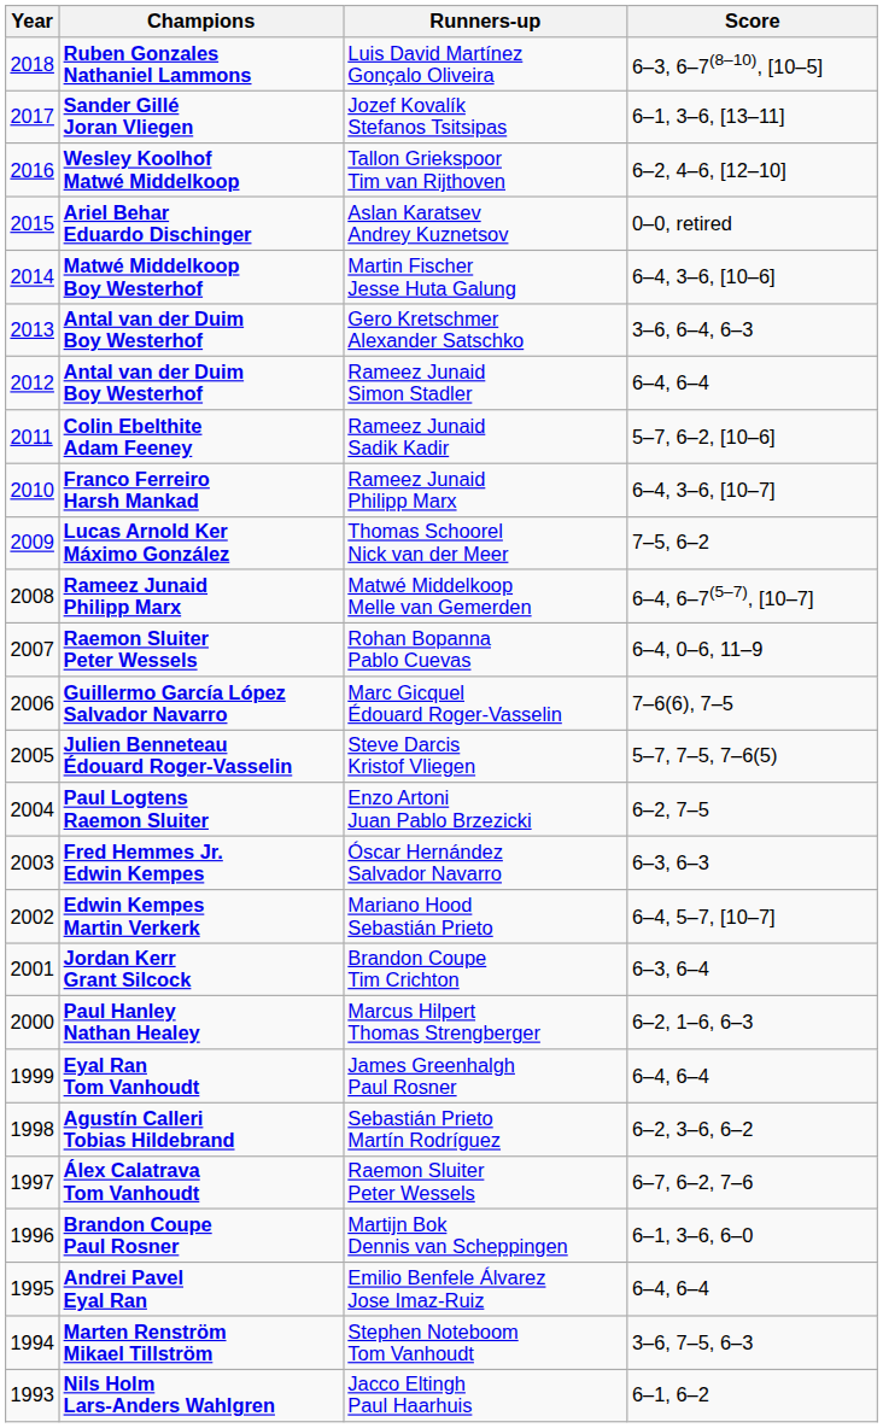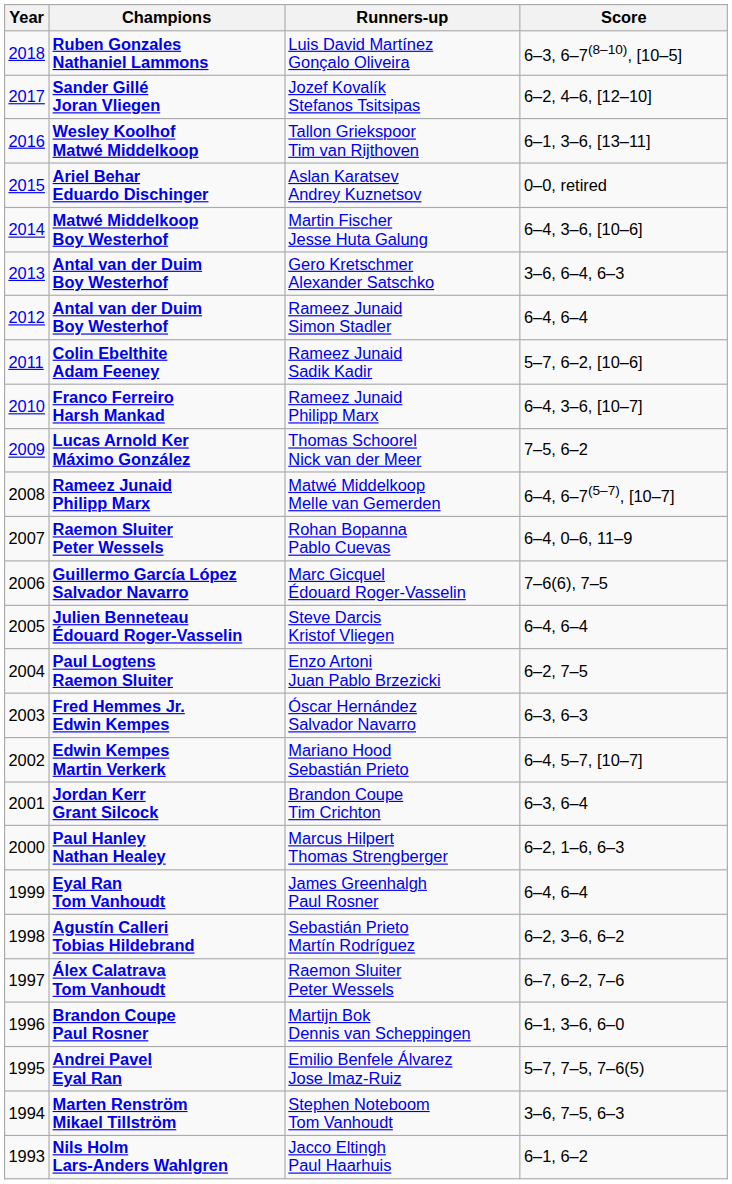Jozef Kovalík Stefanos Tsitsipas | Score: 6–1, 3–6, [13–11] -> 6–2, 4–6, [12–10]
Tallon Griekspoor Tim van Rijthoven | Score: 6–2, 4–6, [12–10] -> 6–1, 3–6, [13–11]
Steve Darcis Kristof Vliegen | Score: 5–7, 7–5, 7–6(5) -> 6–4, 6–4
Emilio Benfele Álvarez Jose Imaz-Ruiz | Score: 6–4, 6–4 -> 5–7, 7–5, 7–6(5)
